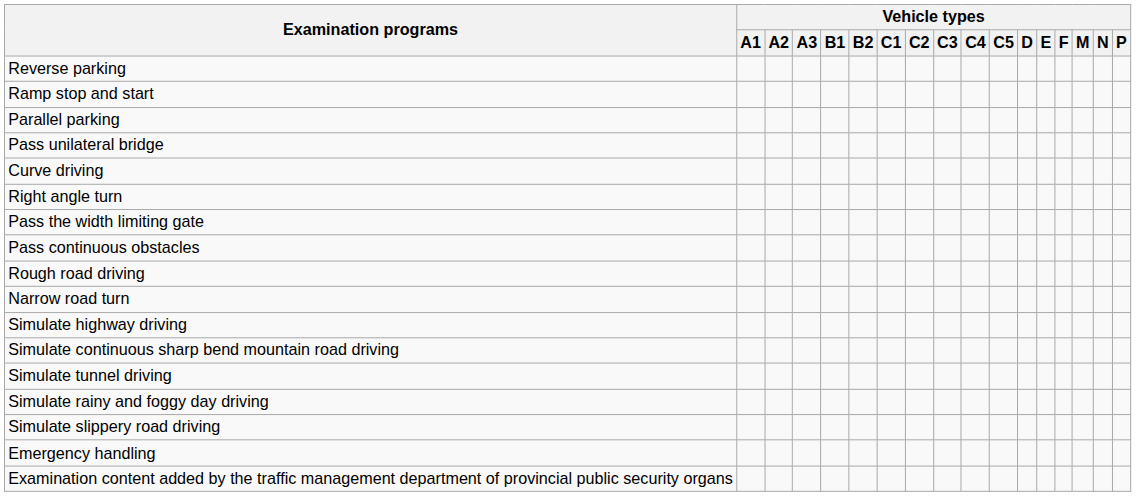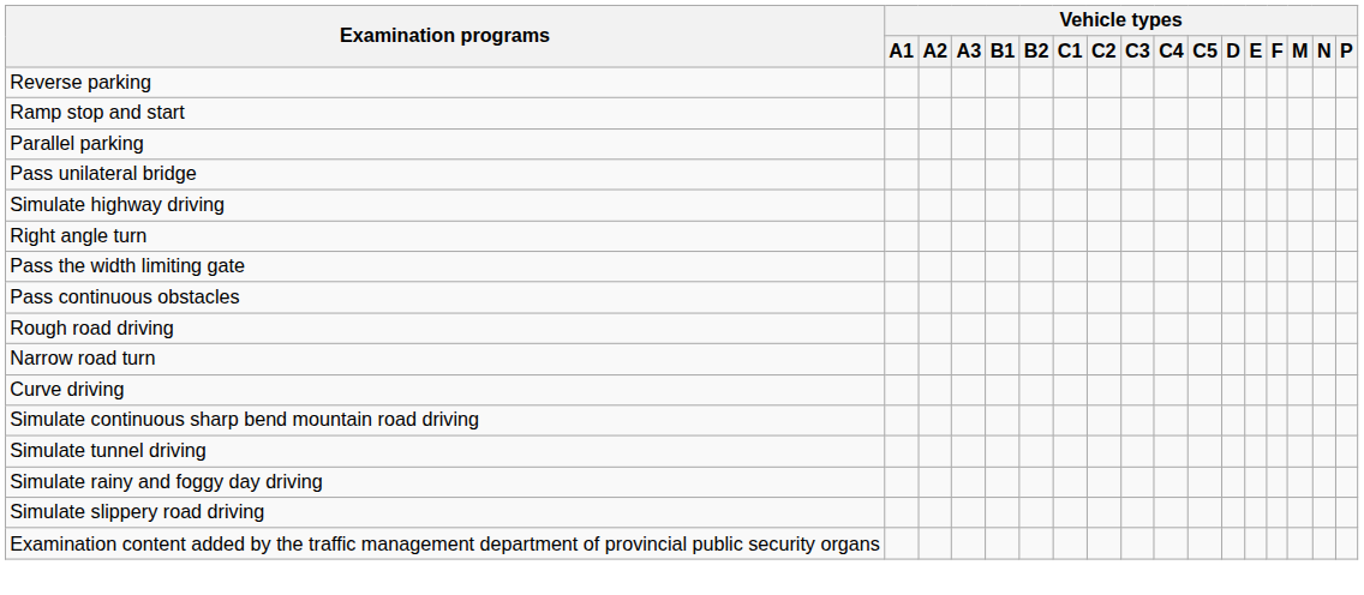rows swapped: Curve driving <-> Simulate highway driving
- row: Emergency handling
